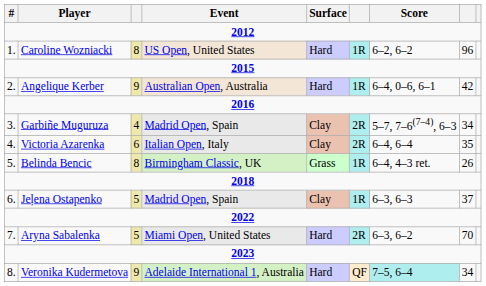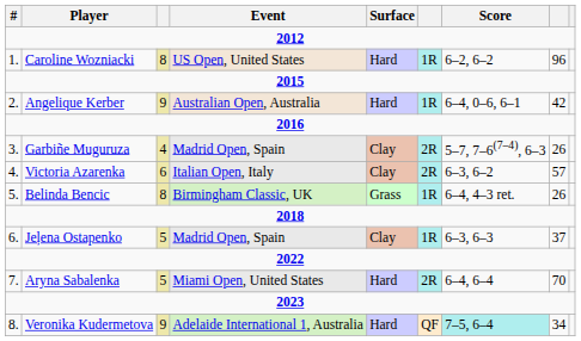Garbiñe Muguruza | column 8: 34 -> 26
Victoria Azarenka | Score: 6–4, 6–4 -> 6–3, 6–2
Victoria Azarenka | column 8: 35 -> 57
Aryna Sabalenka | Score: 6–3, 6–2 -> 6–4, 6–4
